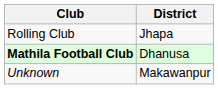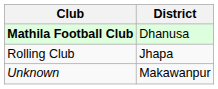rows swapped: Mathila Football Club <-> Rolling Club
